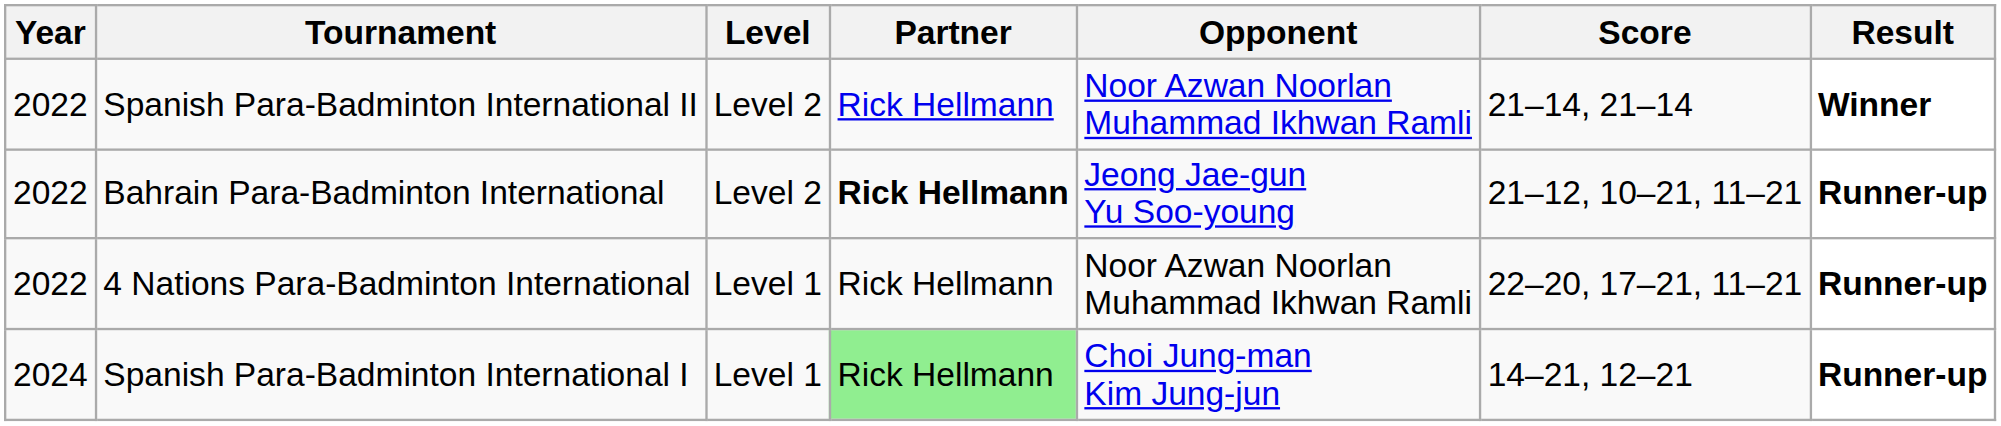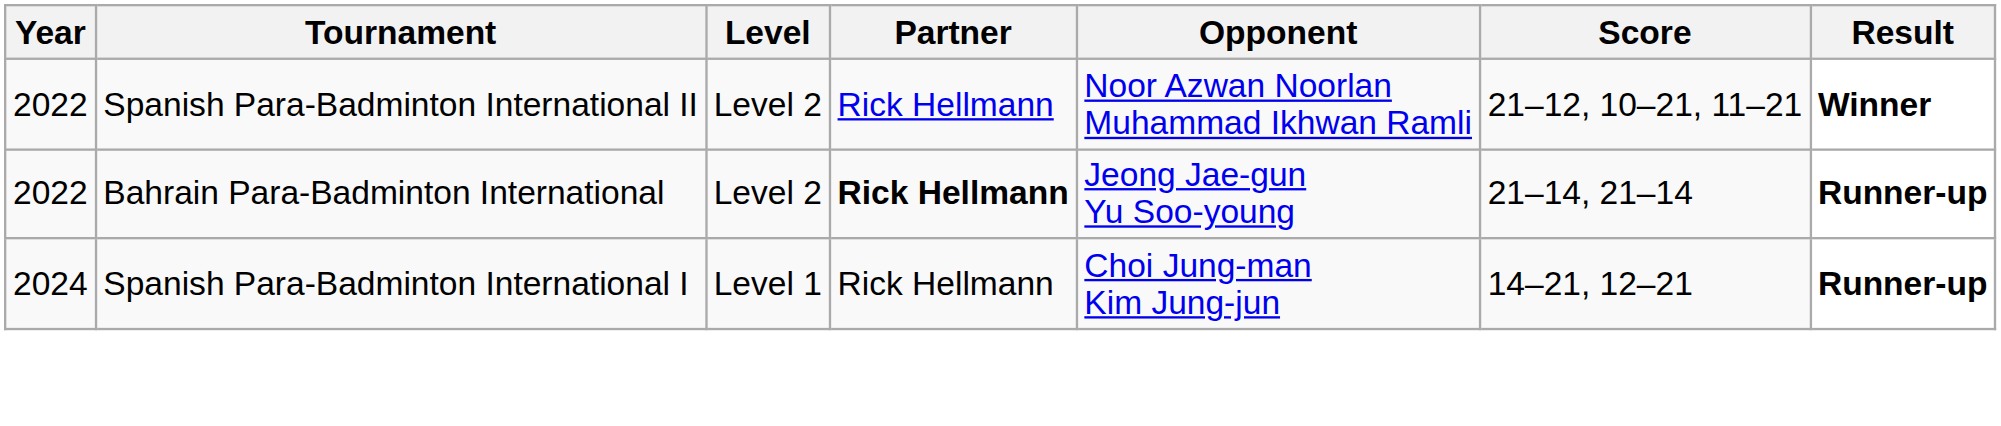Spanish Para-Badminton International II | Score: 21–14, 21–14 -> 21–12, 10–21, 11–21
Bahrain Para-Badminton International | Score: 21–12, 10–21, 11–21 -> 21–14, 21–14
- row: 2022 | 4 Nations Para-Badminton International | Level 1 | Rick Hellmann | Noor Azwan Noorlan Muhammad Ikhwan Ramli | 22–20, 17–21, 11–21 | Runner-up
Spanish Para-Badminton International I | Partner: lightgreen background -> no background
